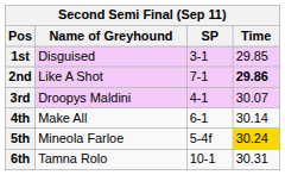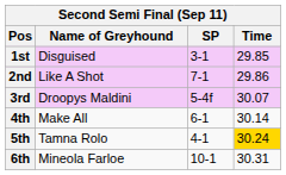2nd | Time: bold -> normal
3rd | SP: 4-1 -> 5-4f
5th | Name of Greyhound: Mineola Farloe -> Tamna Rolo
5th | SP: 5-4f -> 4-1
6th | Name of Greyhound: Tamna Rolo -> Mineola Farloe
